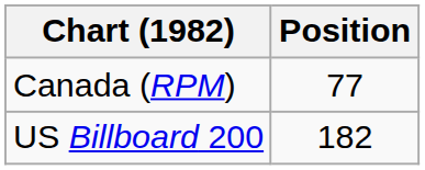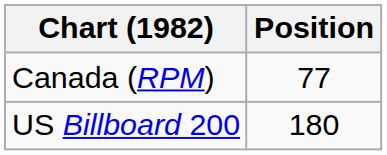US Billboard 200 | Position: 182 -> 180
